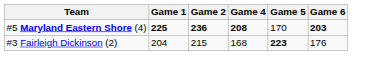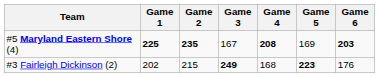+ column: Game 3 | 167 | 249
#5 Maryland Eastern Shore (4) | Game 2: 236 -> 235
#5 Maryland Eastern Shore (4) | Game 5: 170 -> 169
#3 Fairleigh Dickinson (2) | Game 1: 204 -> 202
